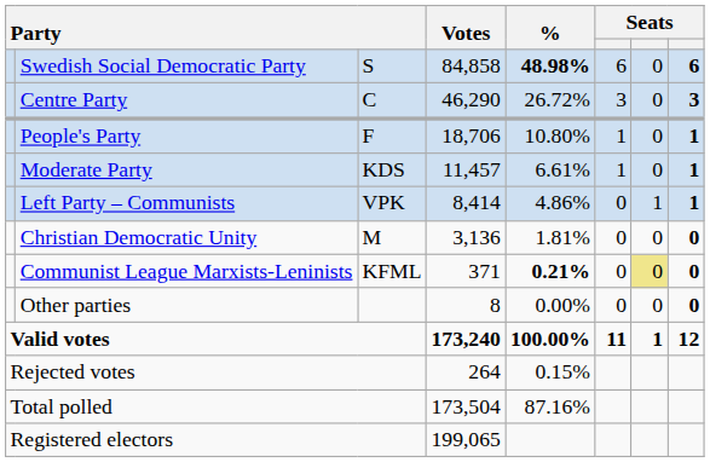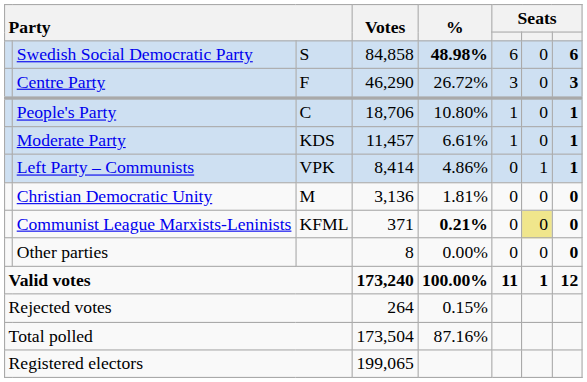Centre Party | column 3: C -> F
People's Party | column 3: F -> C
